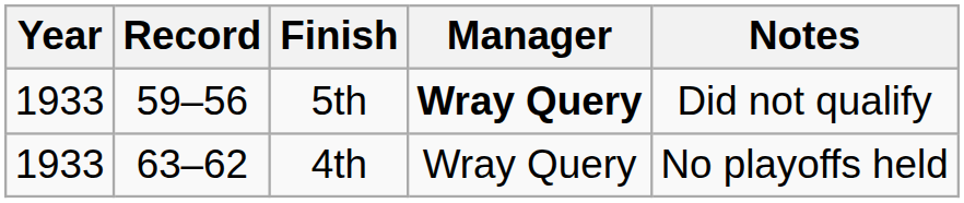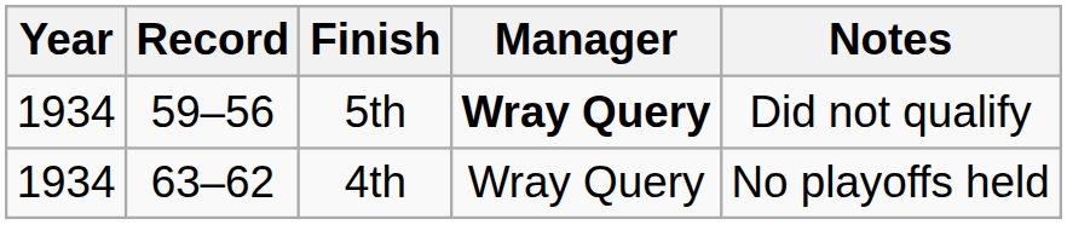5th | Year: 1933 -> 1934
4th | Year: 1933 -> 1934
